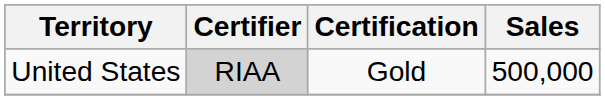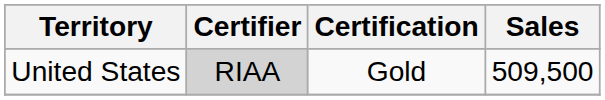United States | Sales: 500,000 -> 509,500
